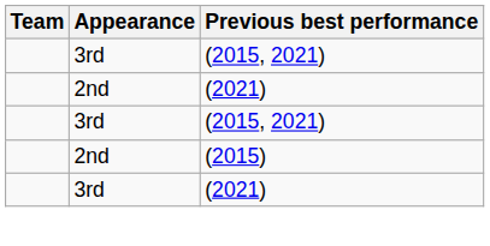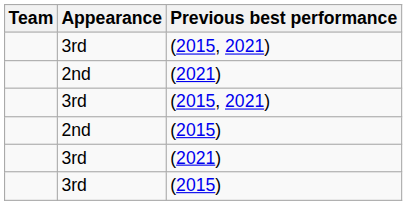+ row: 3rd | (2015)
